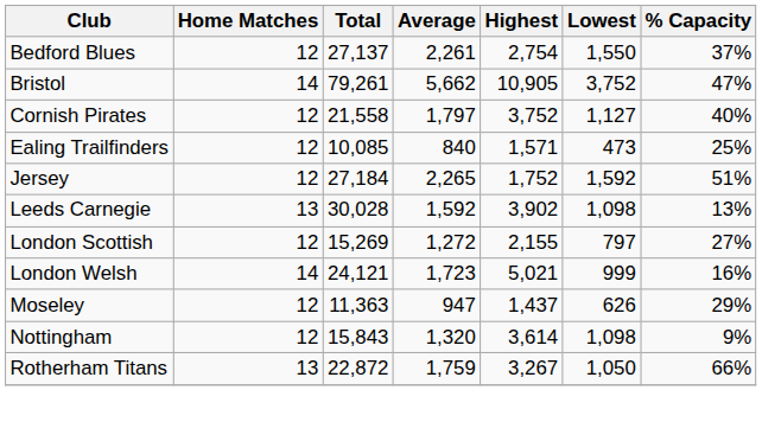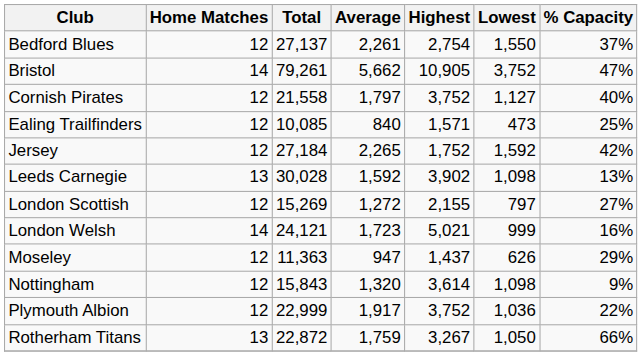Jersey | % Capacity: 51% -> 42%
+ row: Plymouth Albion | 12 | 22,999 | 1,917 | 3,752 | 1,036 | 22%
